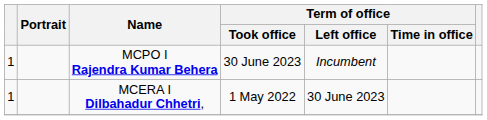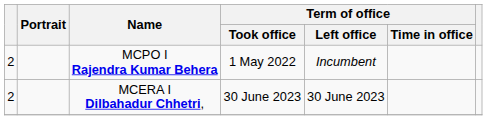MCPO I Rajendra Kumar Behera | column 1: 1 -> 2
MCPO I Rajendra Kumar Behera | Term of office / Took office: 30 June 2023 -> 1 May 2022
MCERA I Dilbahadur Chhetri, | column 1: 1 -> 2
MCERA I Dilbahadur Chhetri, | Term of office / Took office: 1 May 2022 -> 30 June 2023
